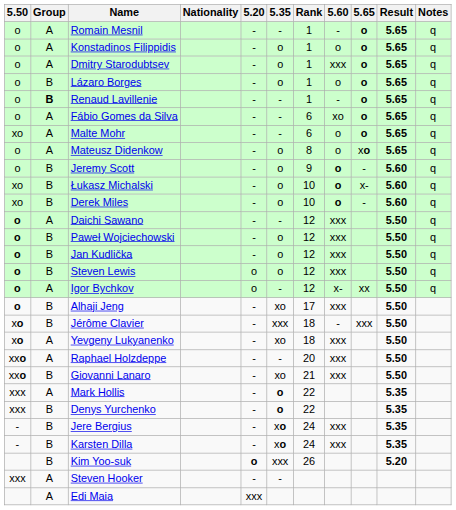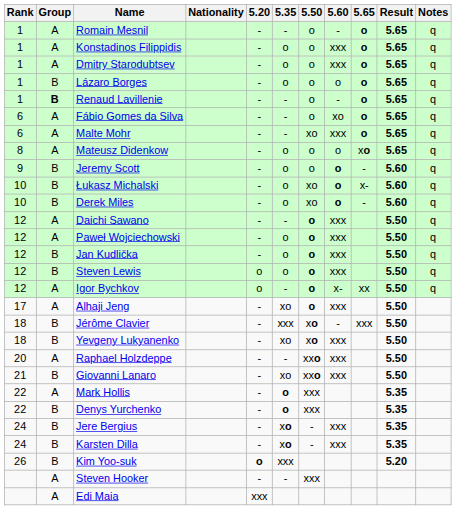columns swapped: Rank <-> 5.50
Konstadinos Filippidis | 5.60: o -> xxx
Malte Mohr | 5.60: o -> xxx
Paweł Wojciechowski | Group: B -> A
Alhaji Jeng | Group: B -> A
Yevgeny Lukyanenko | Group: A -> B
